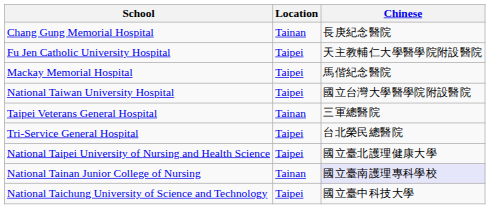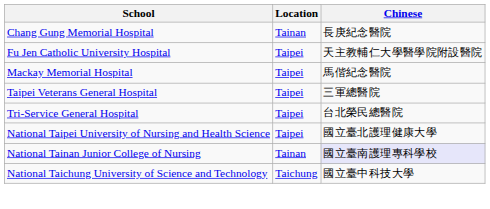- row: National Taiwan University Hospital | Taipei | 國立台灣大學醫學院附設醫院
Taipei Veterans General Hospital | Location: Tainan -> Taipei
National Taichung University of Science and Technology | Location: Taipei -> Taichung
